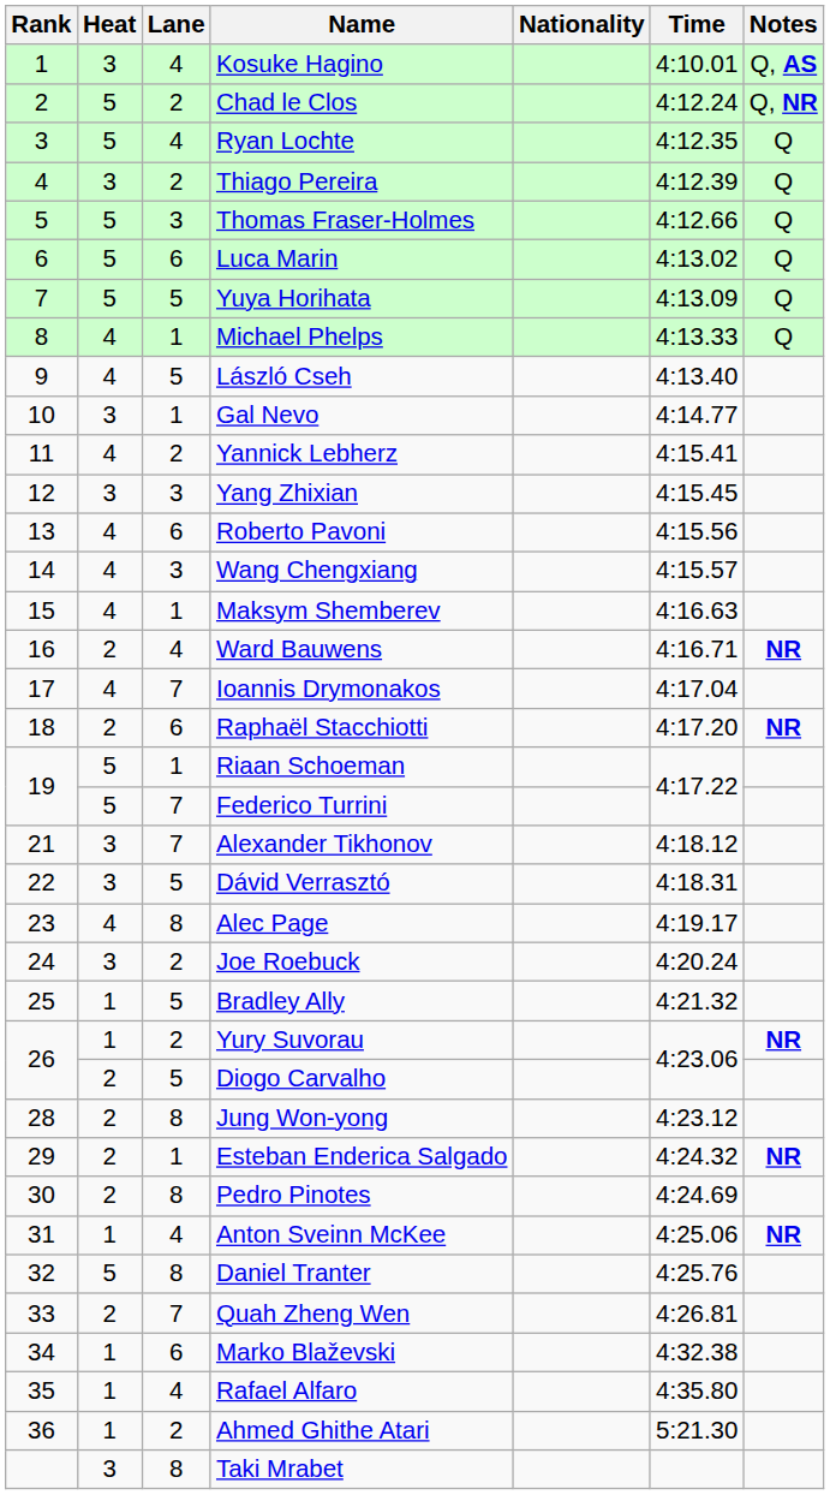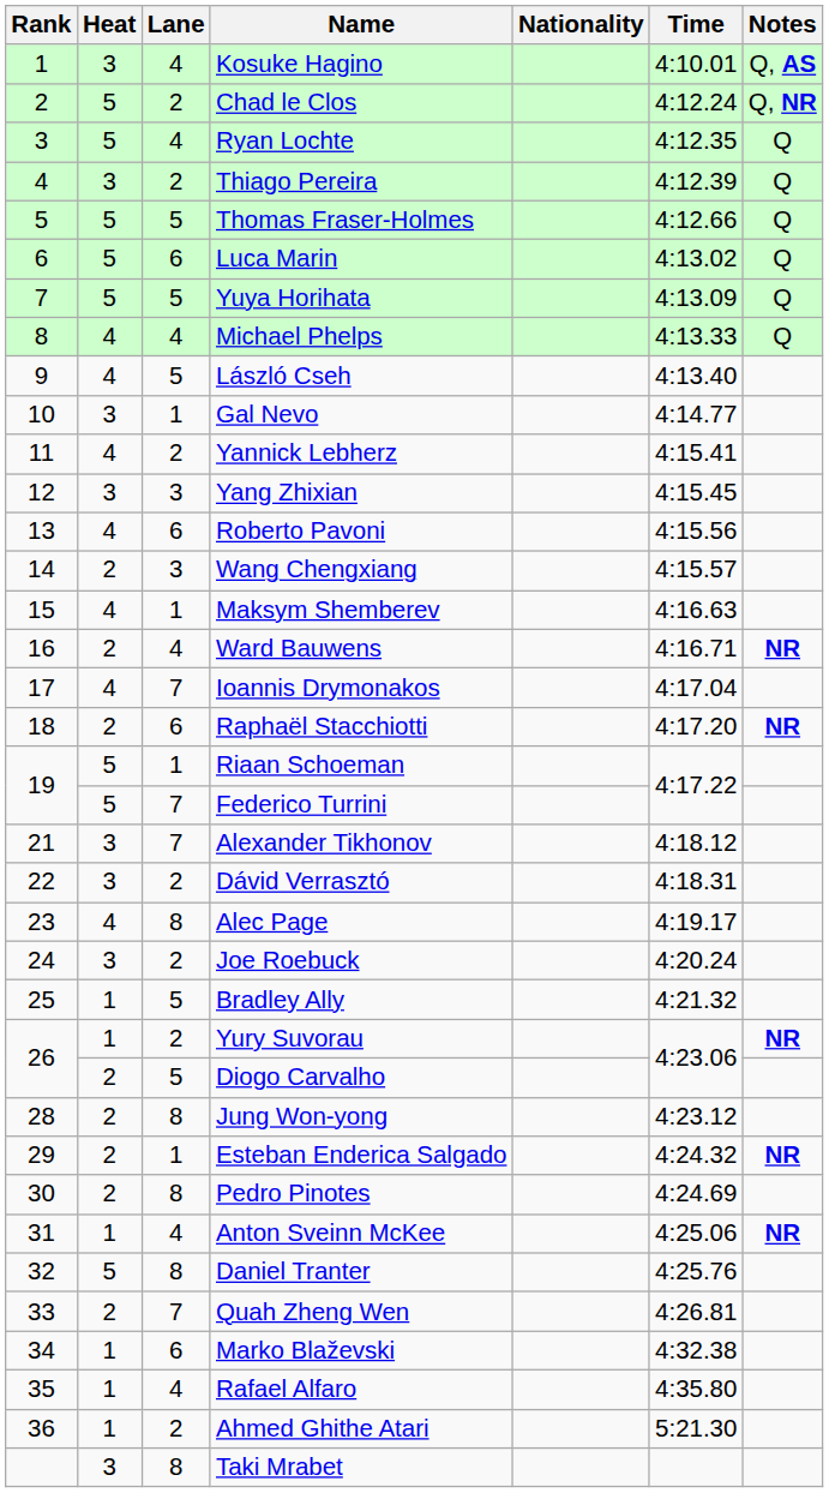Thomas Fraser-Holmes | Lane: 3 -> 5
Michael Phelps | Lane: 1 -> 4
Wang Chengxiang | Heat: 4 -> 2
Dávid Verrasztó | Lane: 5 -> 2
